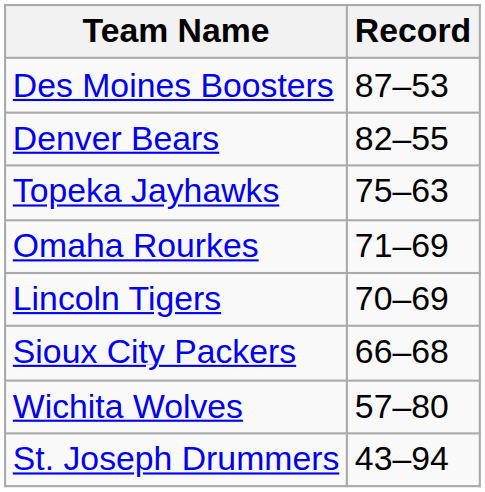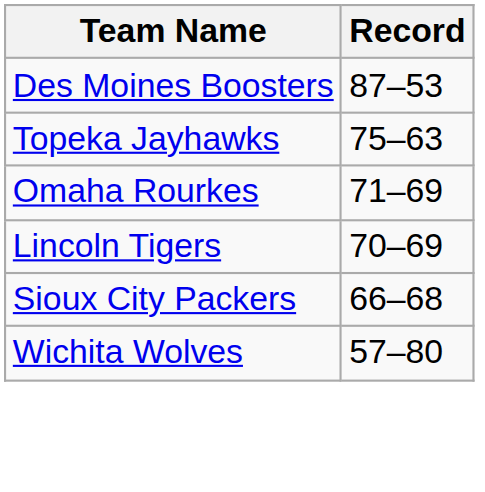- row: Denver Bears | 82–55
- row: St. Joseph Drummers | 43–94
